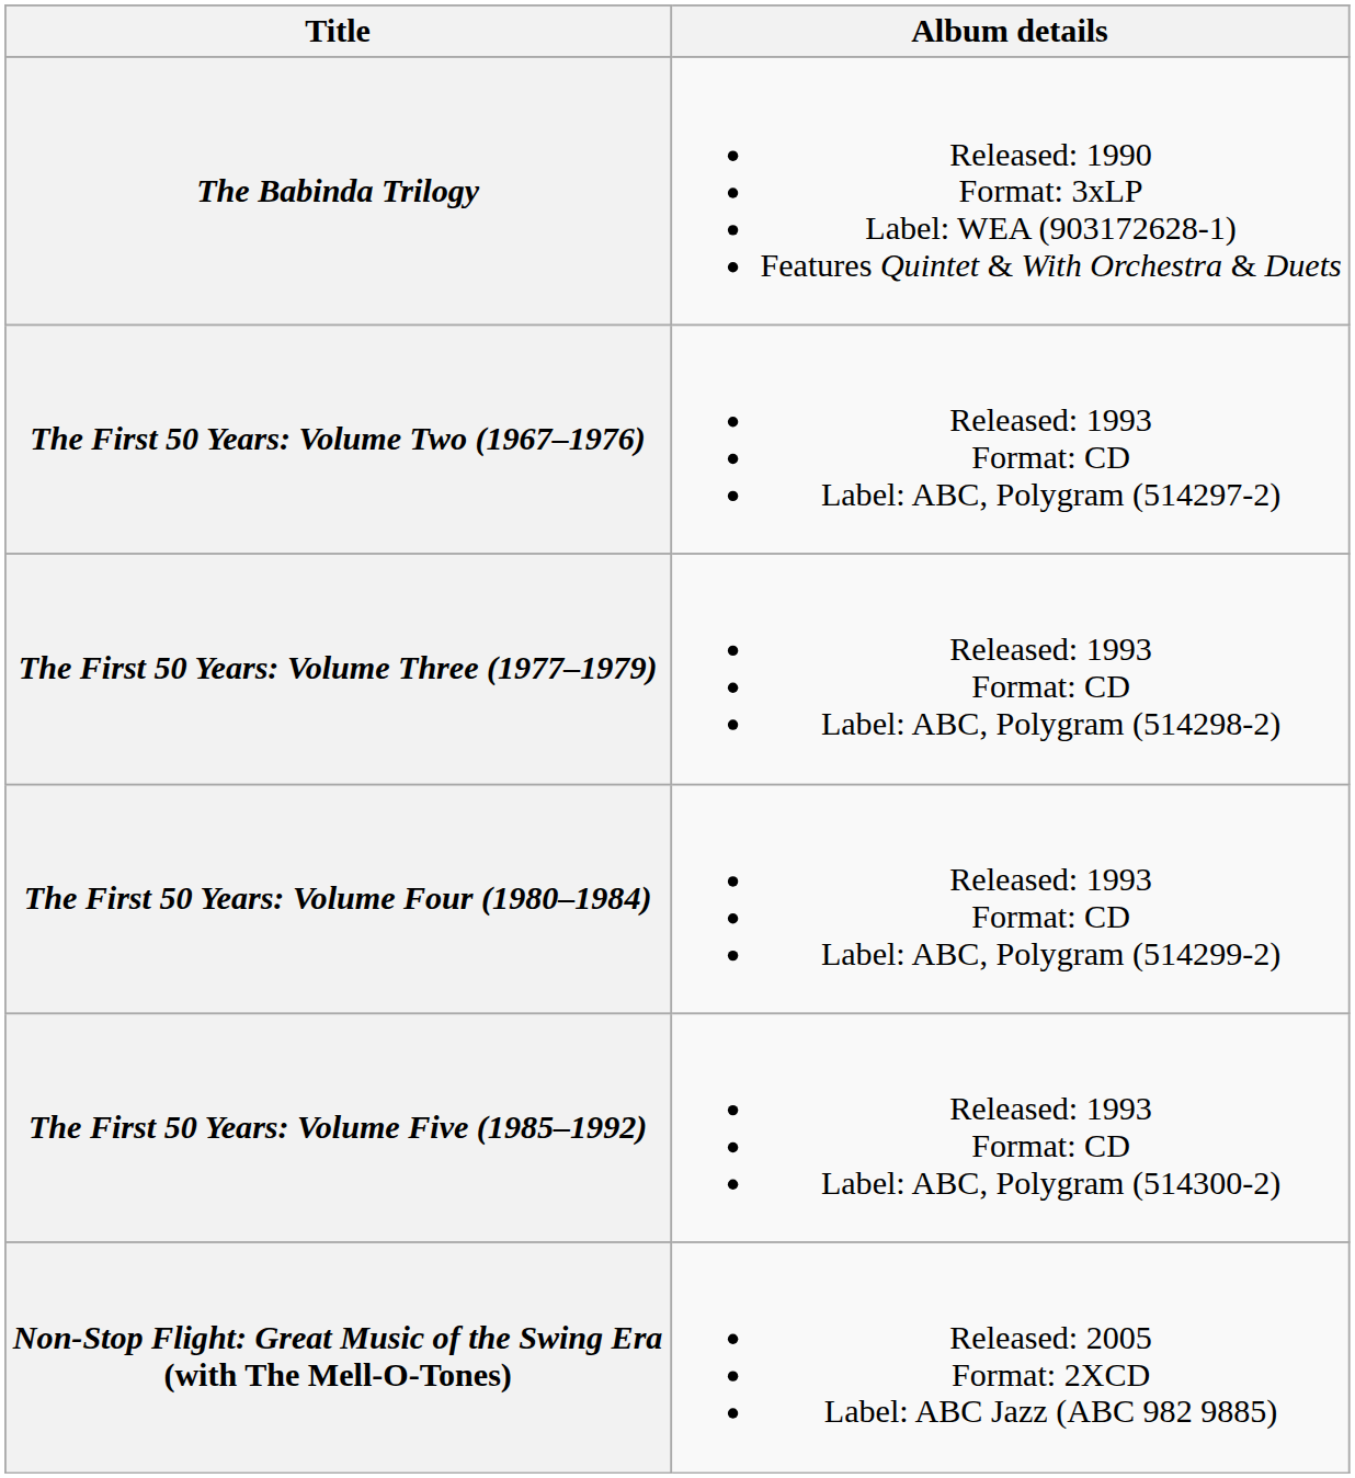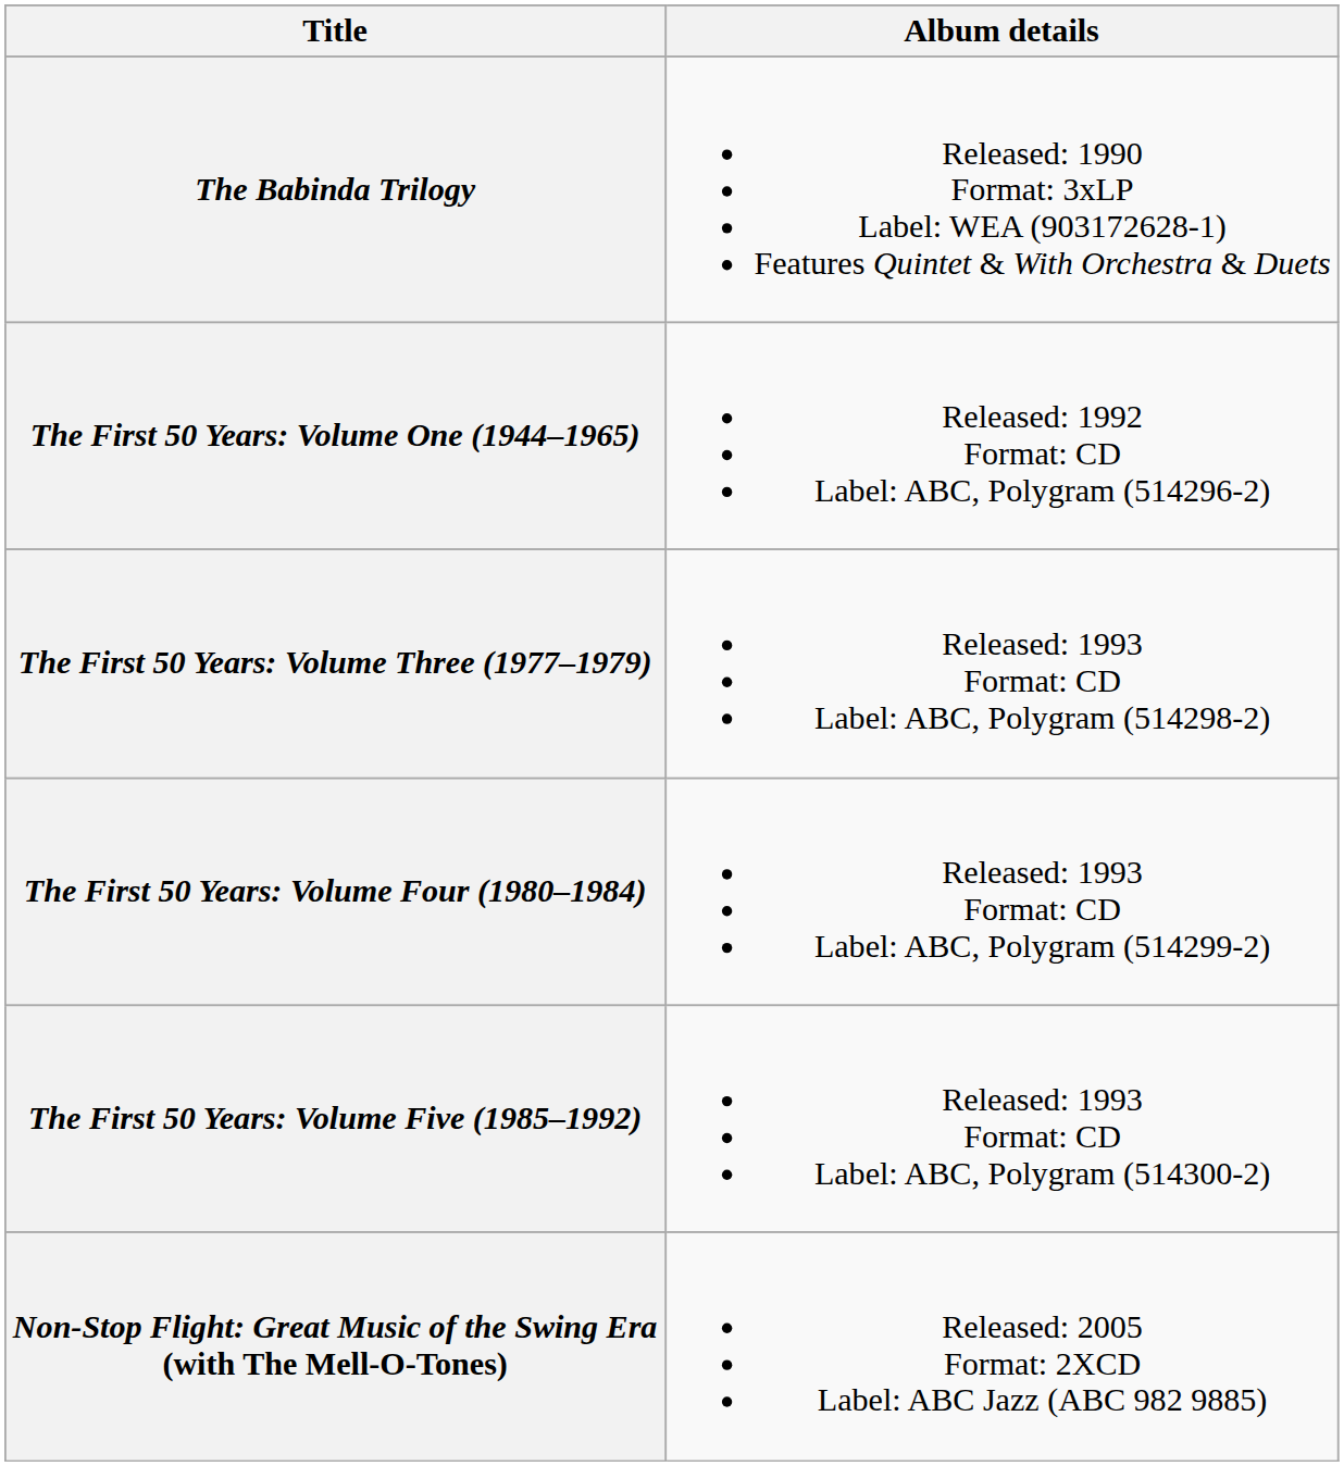+ row: The First 50 Years: Volume One (1944–1965) | Released: 1992 Format: CD Label: ABC, Polygram (514296-2)
- row: The First 50 Years: Volume Two (1967–1976) | Released: 1993 Format: CD Label: ABC, Polygram (514297-2)
